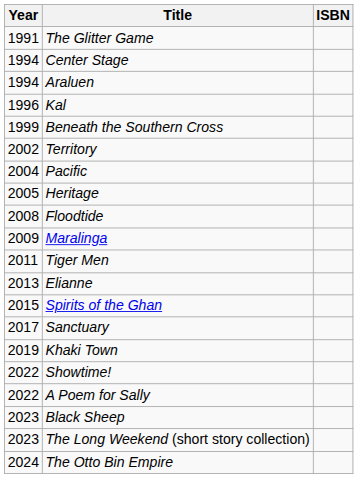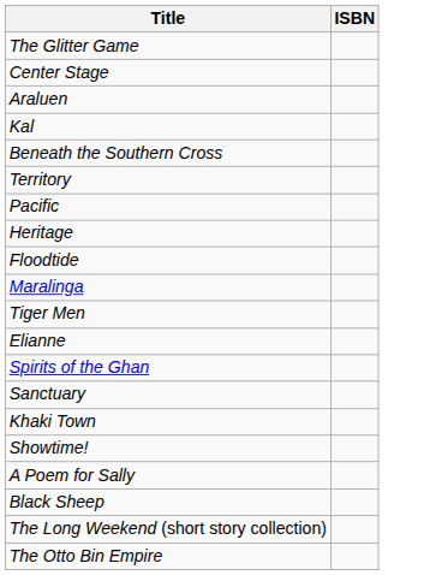- column: Year | 1991 | 1994 | 1994 | 1996 | 1999 | 2002 | 2004 | 2005 | 2008 | 2009 | 2011 | 2013 | 2015 | 2017 | 2019 | 2022 | 2022 | 2023 | 2023 | 2024
